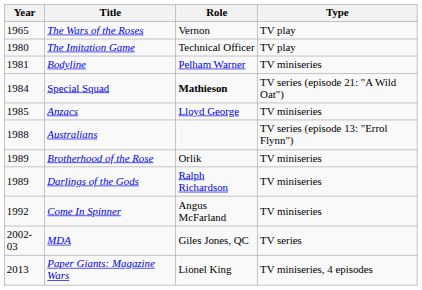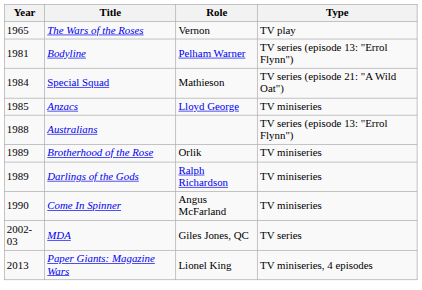- row: 1980 | The Imitation Game | Technical Officer | TV play
Bodyline | Type: TV miniseries -> TV series (episode 13: "Errol Flynn")
Special Squad | Role: bold -> normal
Come In Spinner | Year: 1992 -> 1990
